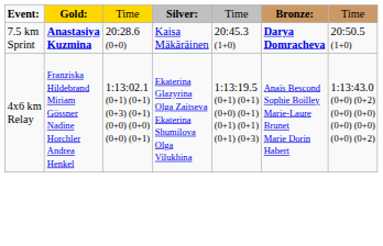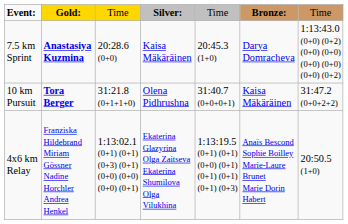7.5 km Sprint | column 6: bold -> normal
7.5 km Sprint | column 7: 20:50.5 (1+0) -> 1:13:43.0 (0+0) (0+2) (0+0) (0+0) (0+0) (0+0) (0+0) (0+2)
+ row: 10 km Pursuit | Tora Berger | 31:21.8 (0+1+1+0) | Olena Pidhrushna | 31:40.7 (0+0+0+1) | Kaisa Mäkäräinen | 31:47.2 (0+0+2+2)
4x6 km Relay | column 7: 1:13:43.0 (0+0) (0+2) (0+0) (0+0) (0+0) (0+0) (0+0) (0+2) -> 20:50.5 (1+0)
